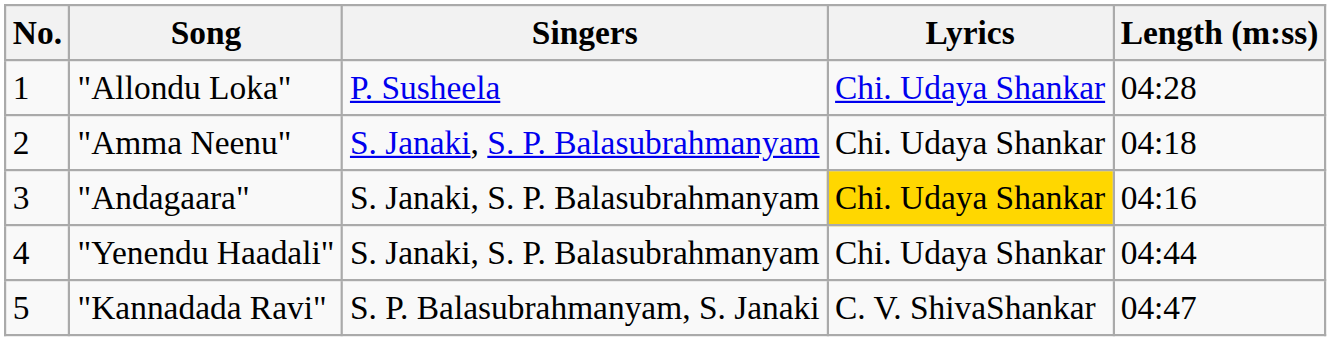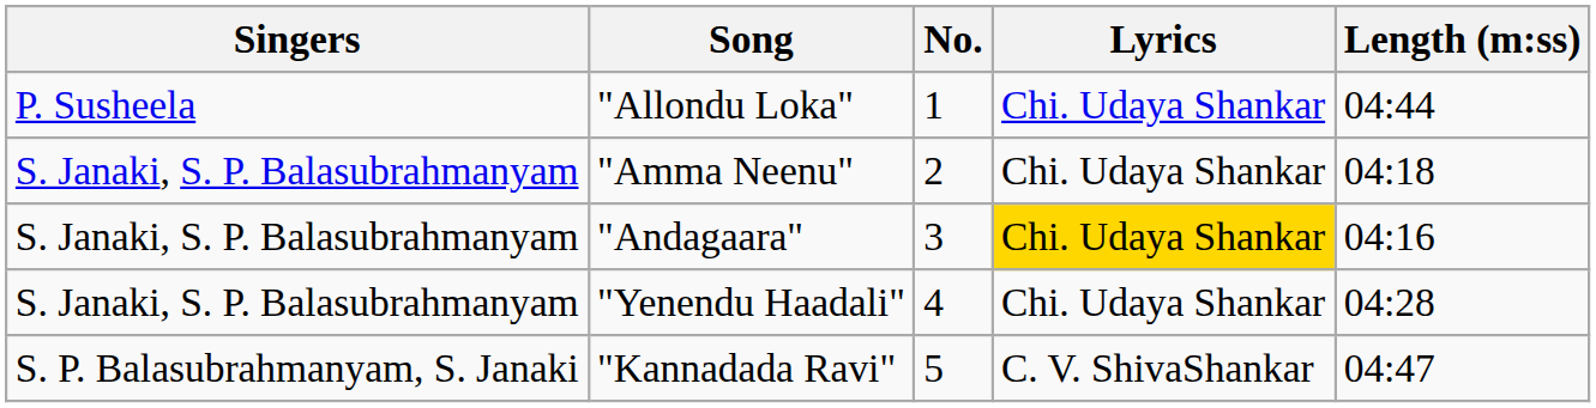columns swapped: No. <-> Singers
"Allondu Loka" | Length (m:ss): 04:28 -> 04:44
"Yenendu Haadali" | Length (m:ss): 04:44 -> 04:28
